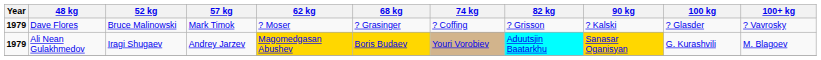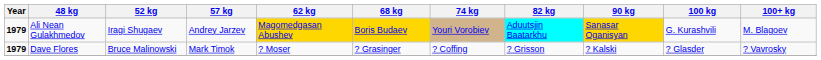rows swapped: Ali Nean Gulakhmedov <-> Dave Flores
